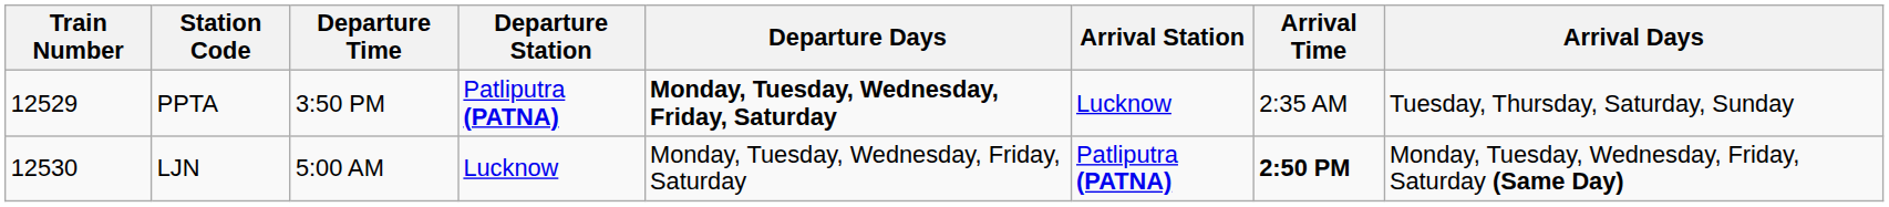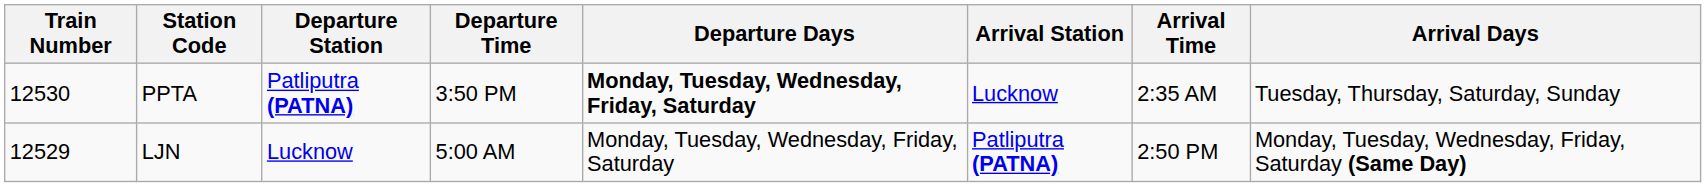columns swapped: Departure Station <-> Departure Time
PPTA | Train Number: 12529 -> 12530
LJN | Train Number: 12530 -> 12529
LJN | Arrival Time: bold -> normal
